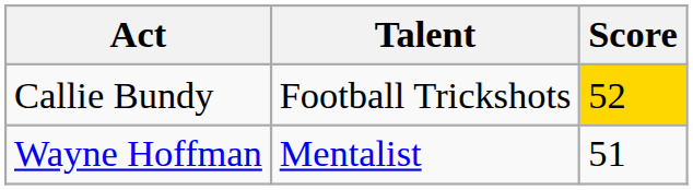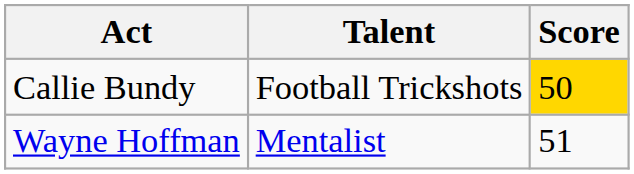Callie Bundy | Score: 52 -> 50
